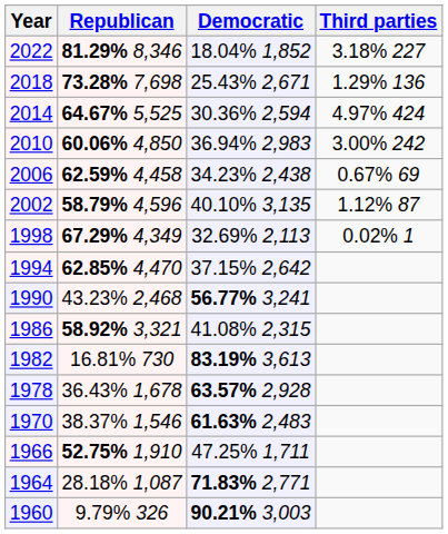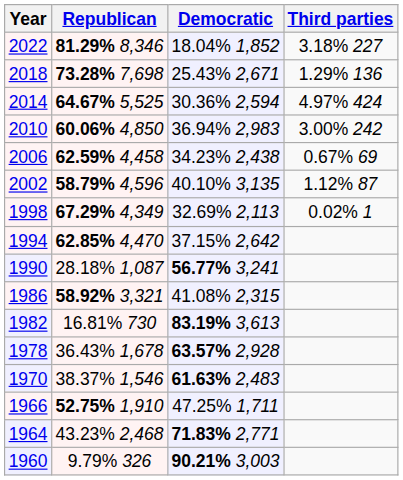1990 | Republican: 43.23% 2,468 -> 28.18% 1,087
1964 | Republican: 28.18% 1,087 -> 43.23% 2,468
